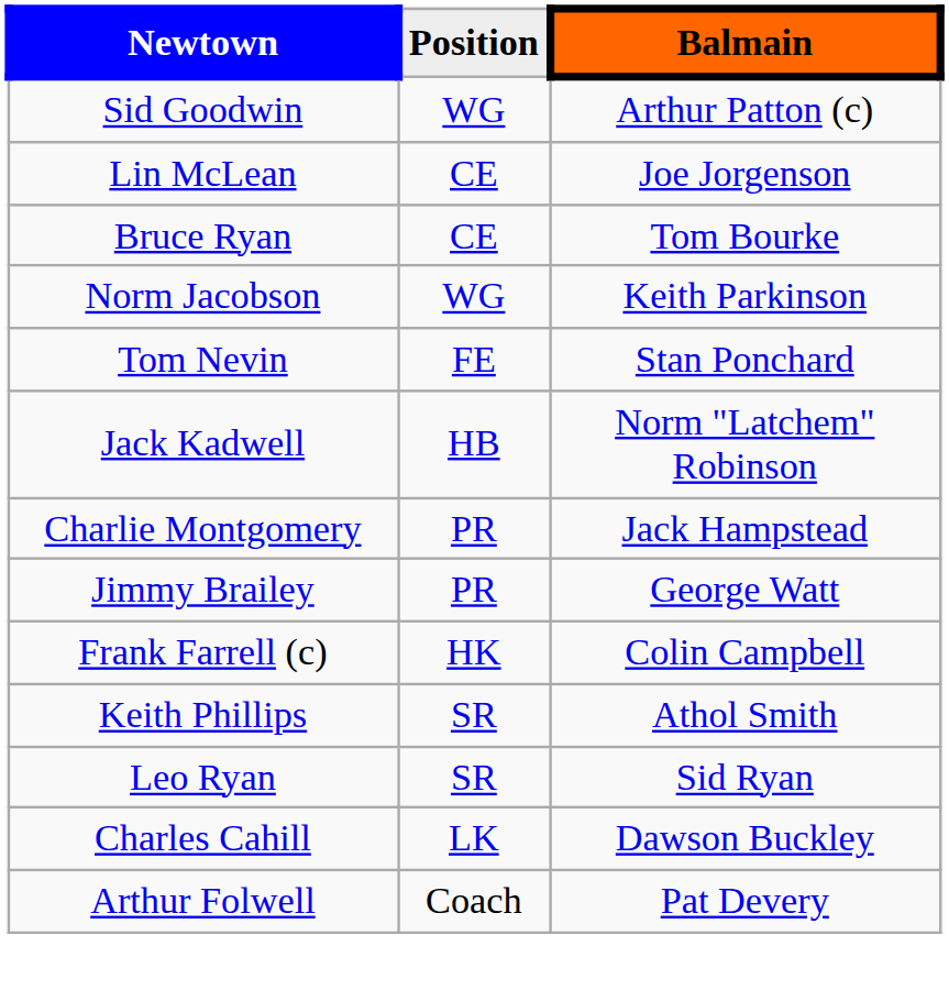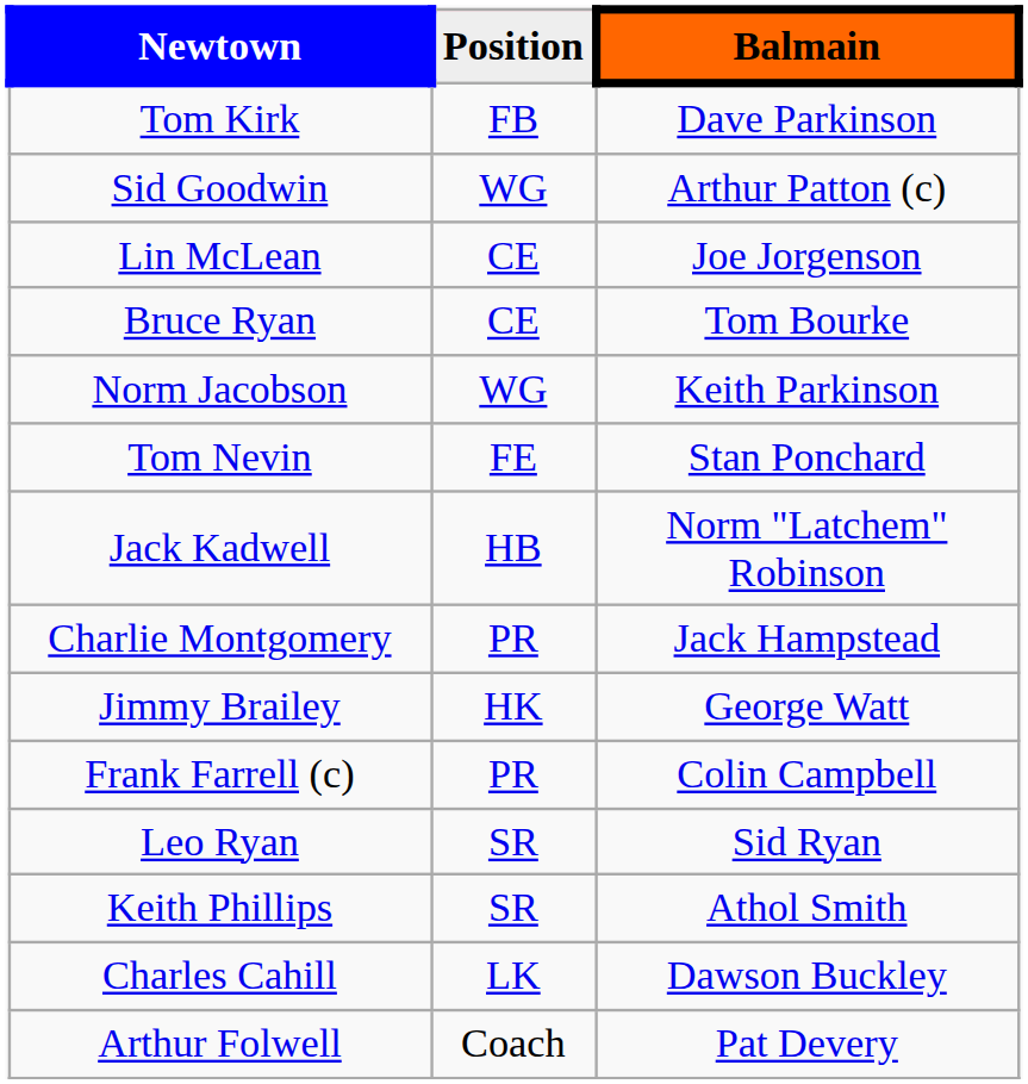+ row: Tom Kirk | FB | Dave Parkinson
Jimmy Brailey | Position: PR -> HK
Frank Farrell (c) | Position: HK -> PR
rows swapped: Keith Phillips <-> Leo Ryan
